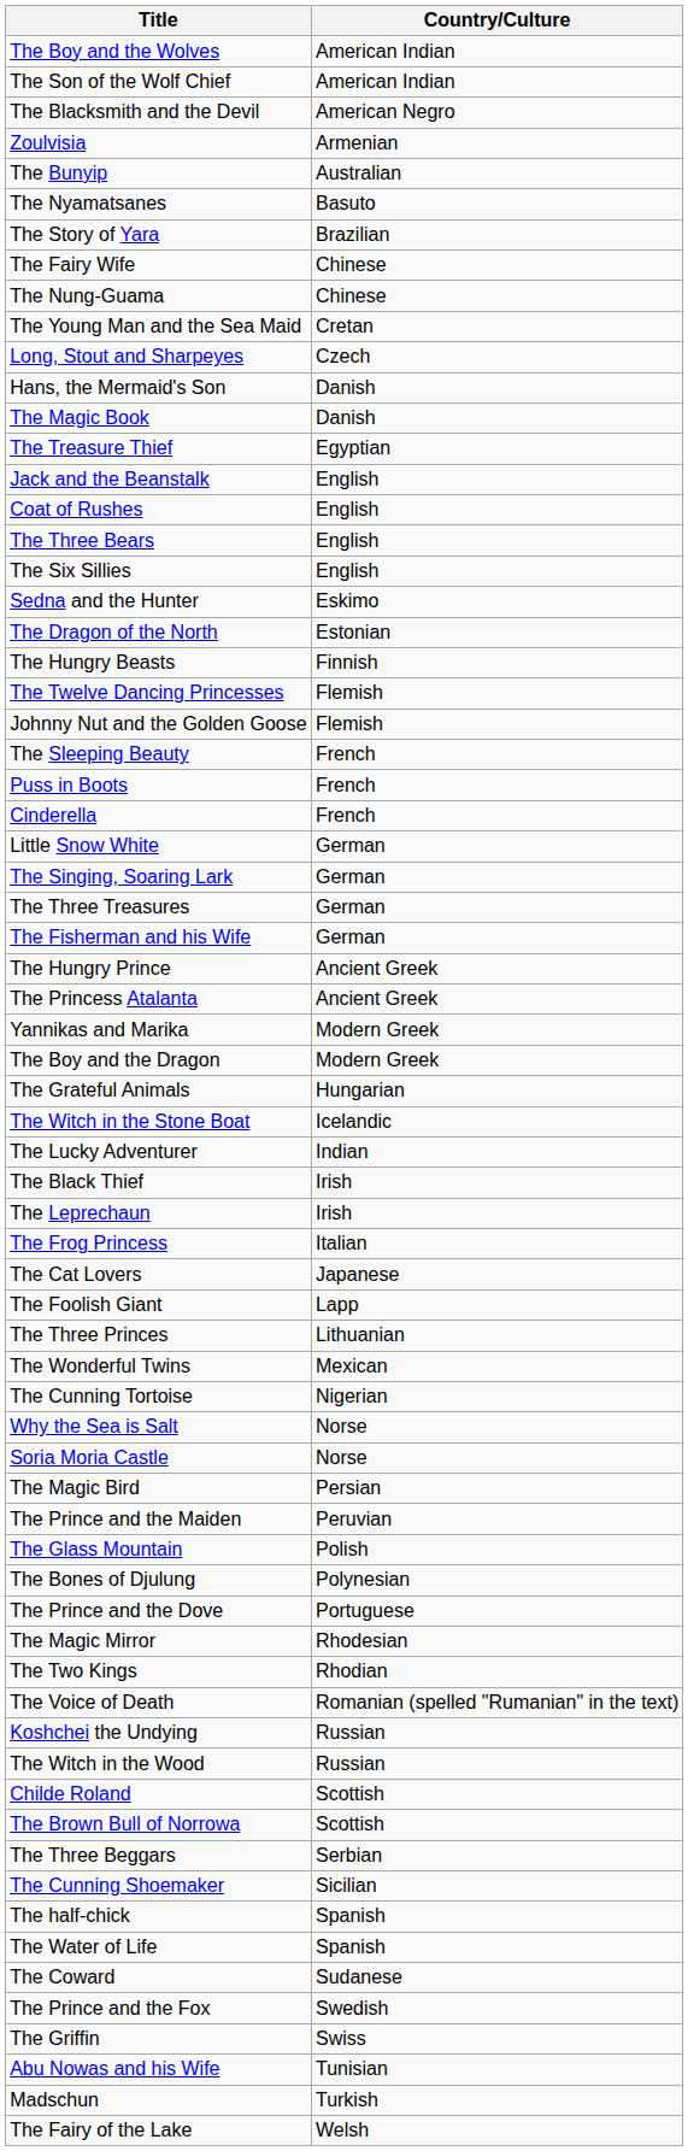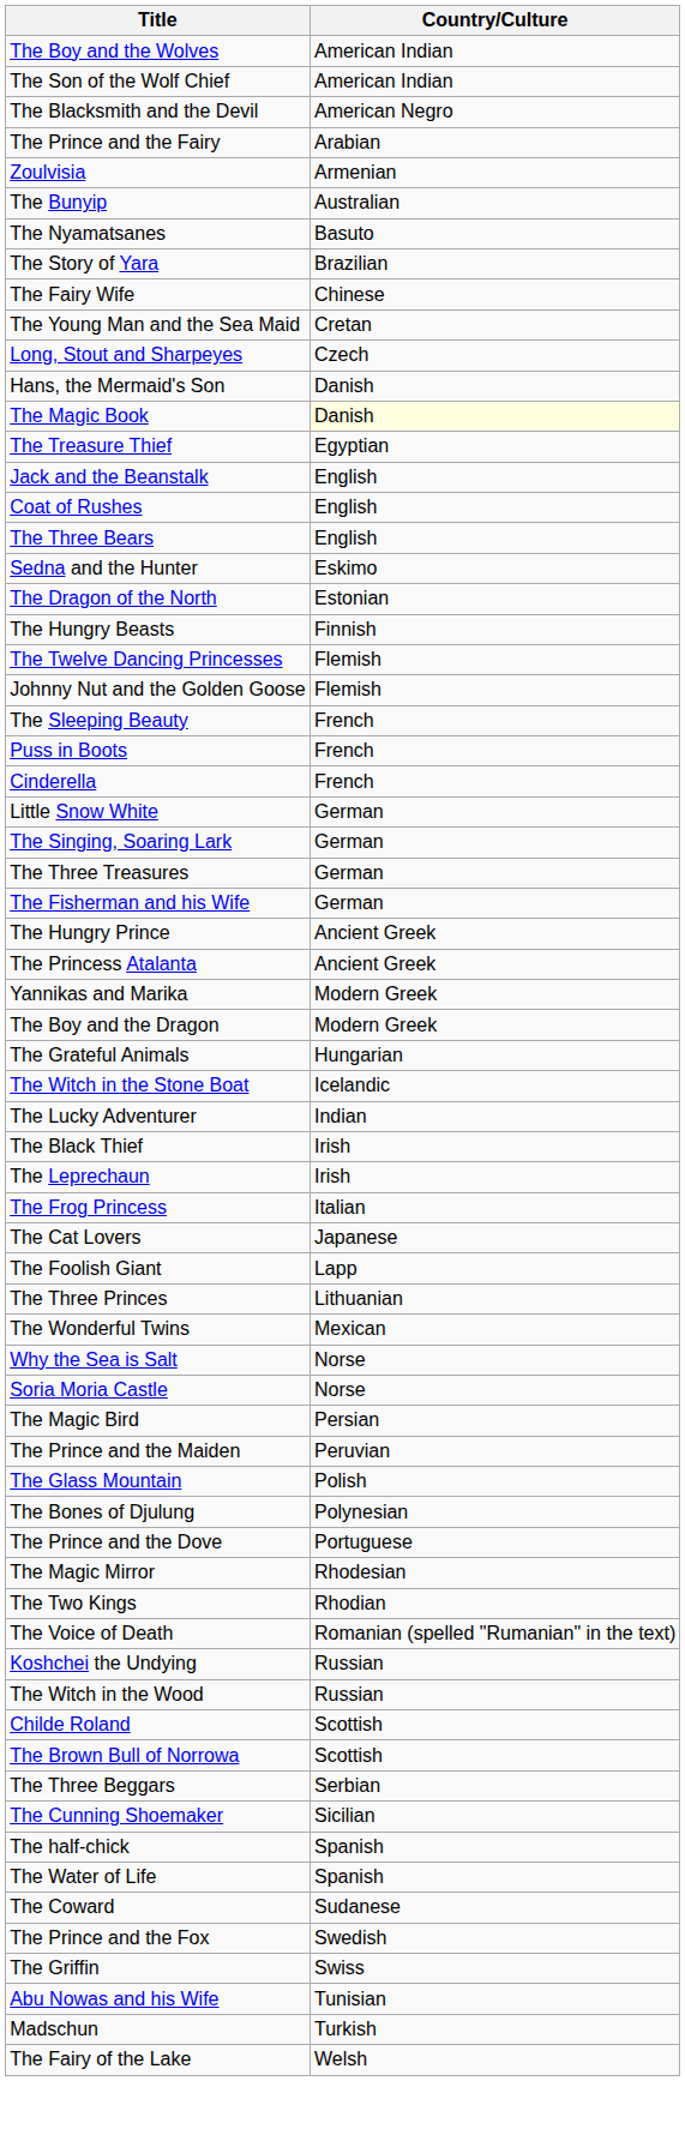+ row: The Prince and the Fairy | Arabian
- row: The Nung-Guama | Chinese
The Magic Book | Country/Culture: no background -> lightyellow background
- row: The Six Sillies | English
- row: The Cunning Tortoise | Nigerian
